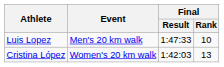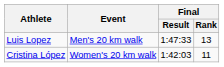Luis Lopez | Final / Rank: 10 -> 13
Cristina López | Final / Rank: 13 -> 11
